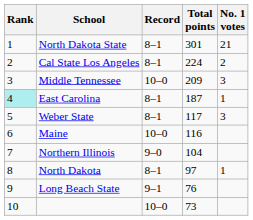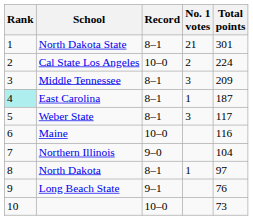columns swapped: No. 1 votes <-> Total points
Cal State Los Angeles | Record: 8–1 -> 10–0
Middle Tennessee | Record: 10–0 -> 8–1
